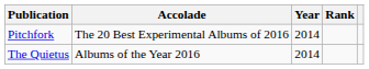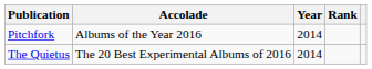Pitchfork | Accolade: The 20 Best Experimental Albums of 2016 -> Albums of the Year 2016
The Quietus | Accolade: Albums of the Year 2016 -> The 20 Best Experimental Albums of 2016
